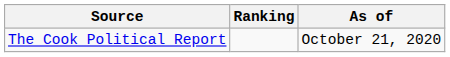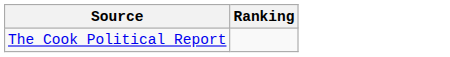- column: As of | October 21, 2020
